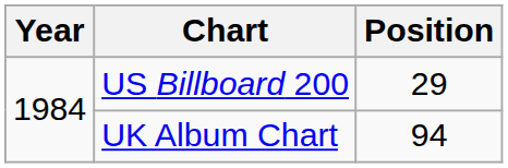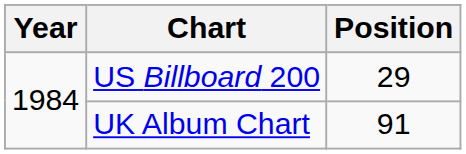UK Album Chart | Position: 94 -> 91
